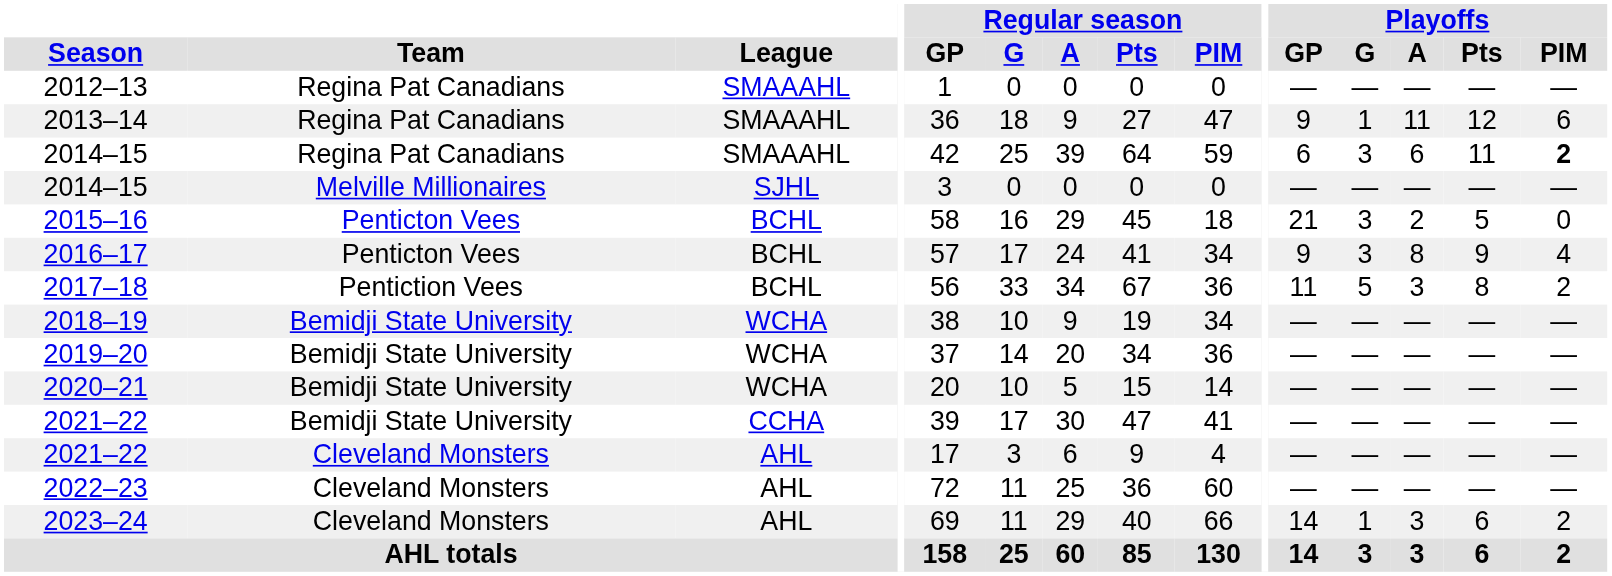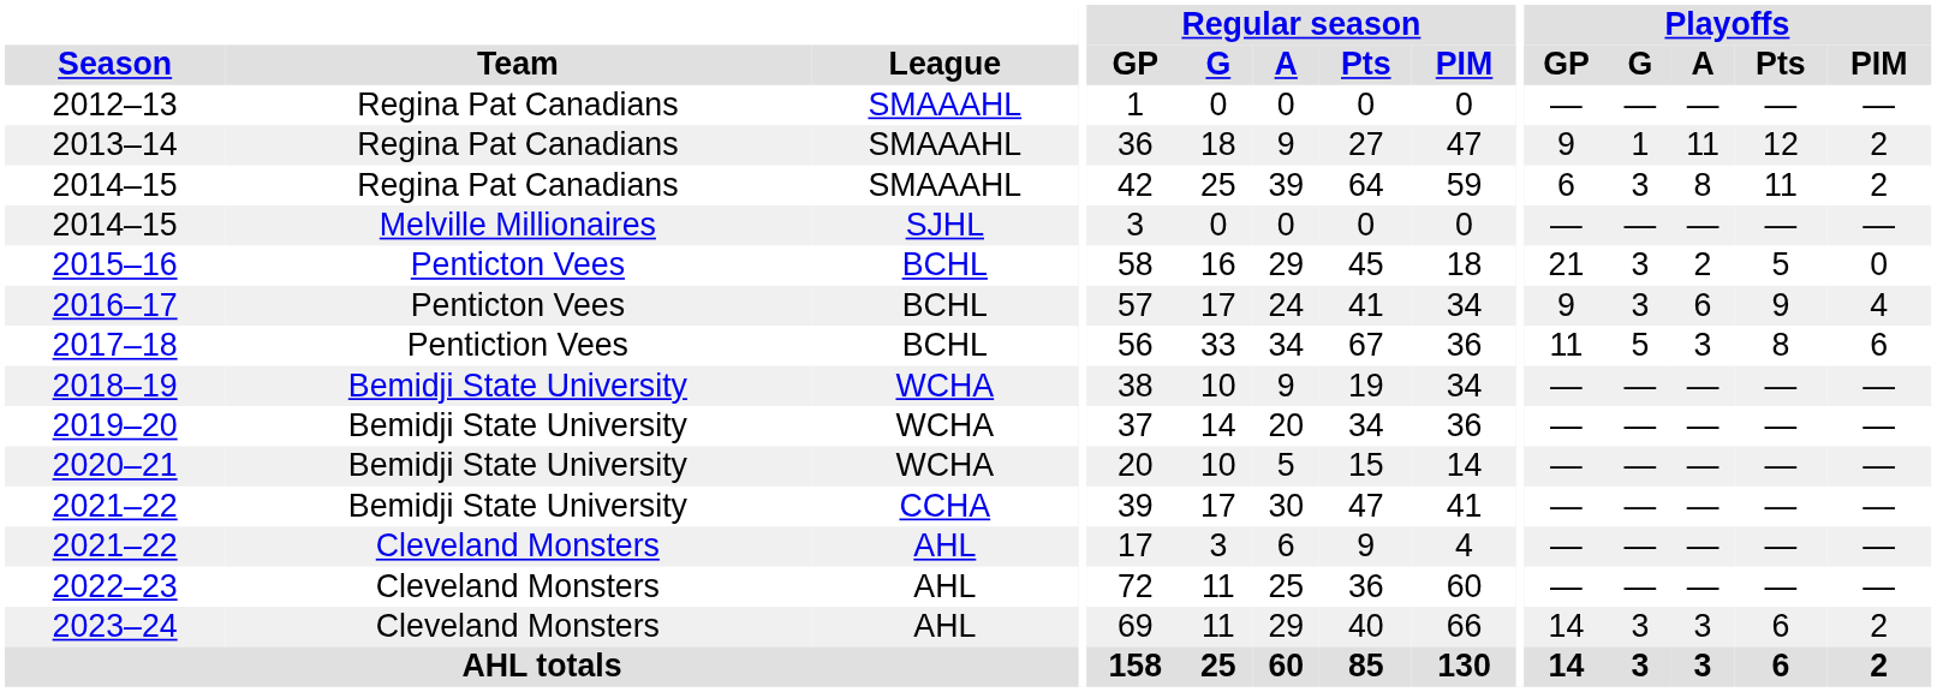2013–14 | Playoffs / PIM: 6 -> 2
2014–15 / Regina Pat Canadians | Playoffs / A: 6 -> 8
2014–15 / Regina Pat Canadians | Playoffs / PIM: bold -> normal
2016–17 | Playoffs / A: 8 -> 6
2017–18 | Playoffs / PIM: 2 -> 6
2023–24 | Playoffs / G: 1 -> 3
